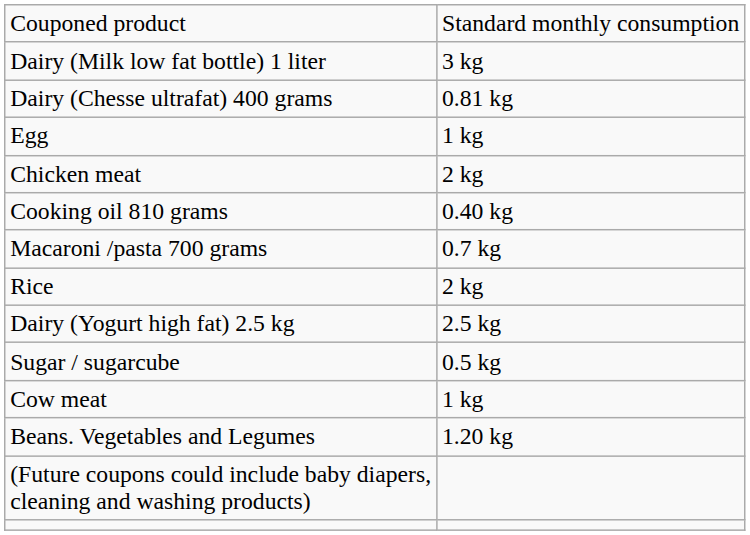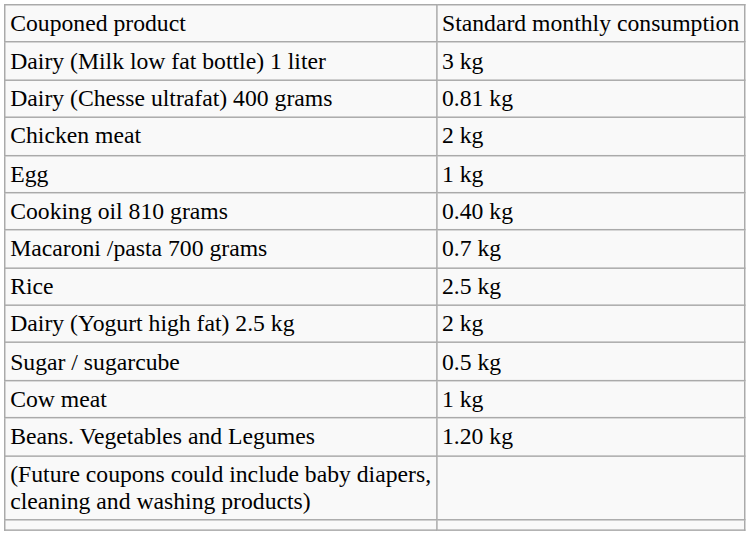rows swapped: Egg <-> Chicken meat
Rice | column 2: 2 kg -> 2.5 kg
Dairy (Yogurt high fat) 2.5 kg | column 2: 2.5 kg -> 2 kg
